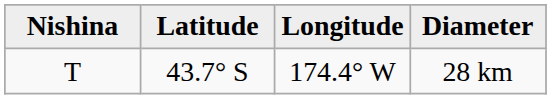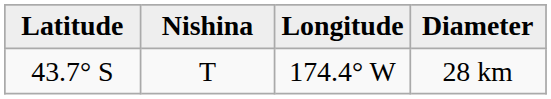columns swapped: Nishina <-> Latitude
